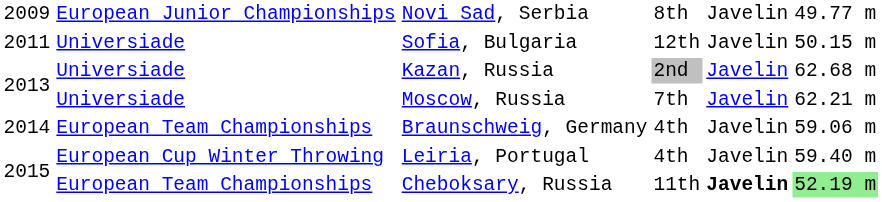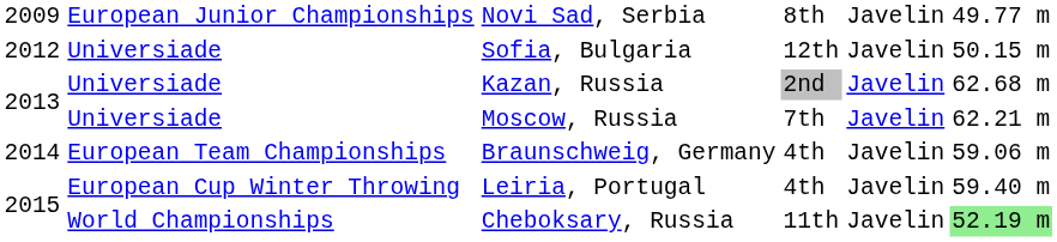Sofia, Bulgaria | column 1: 2011 -> 2012
Cheboksary, Russia | column 2: European Team Championships -> World Championships
Cheboksary, Russia | column 5: bold -> normal
